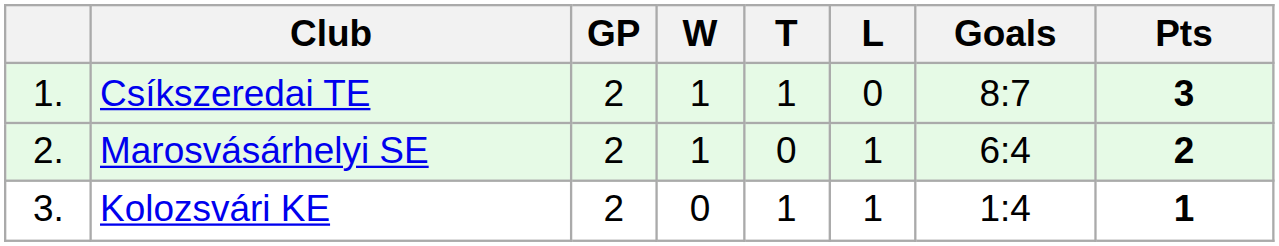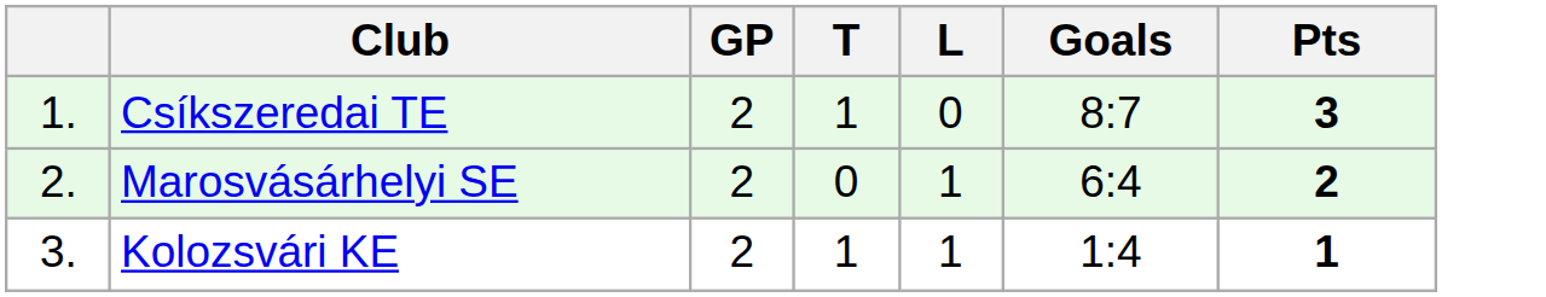- column: W | 1 | 1 | 0
